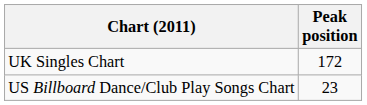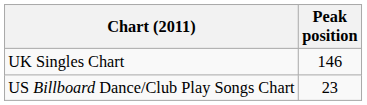UK Singles Chart | Peak position: 172 -> 146
